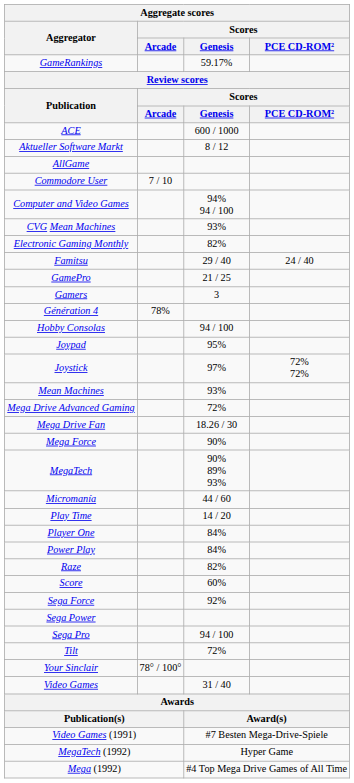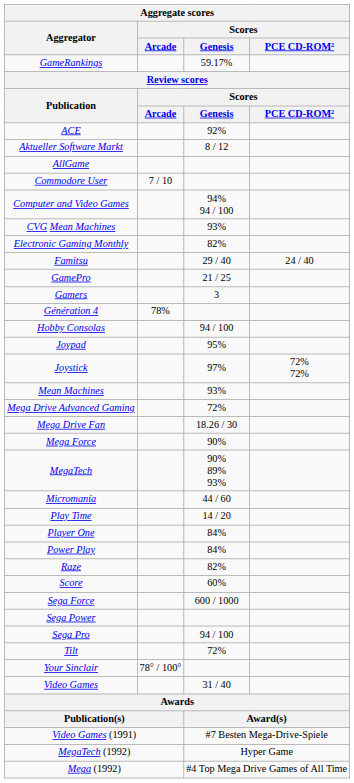ACE | Aggregate scores / Scores / Genesis: 600 / 1000 -> 92%
Sega Force | Aggregate scores / Scores / Genesis: 92% -> 600 / 1000
